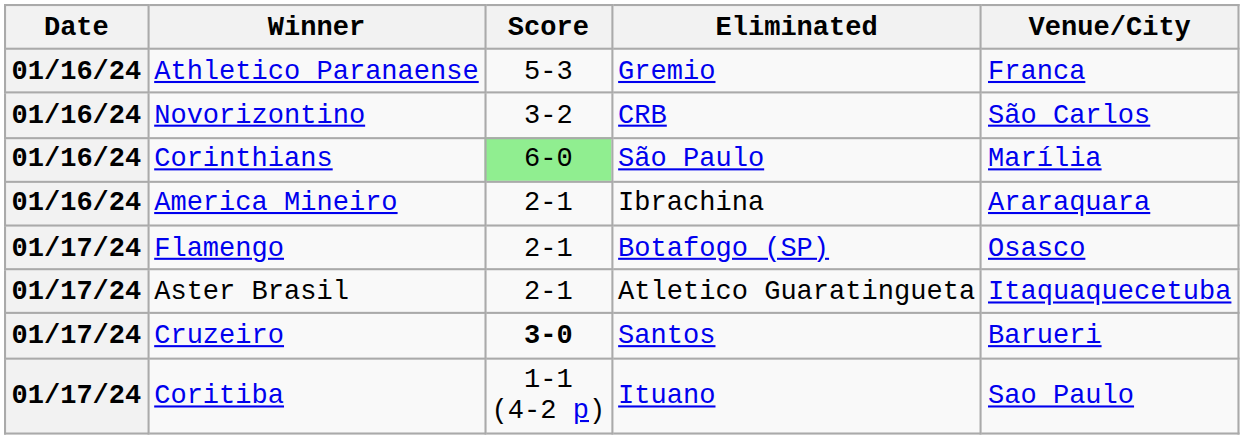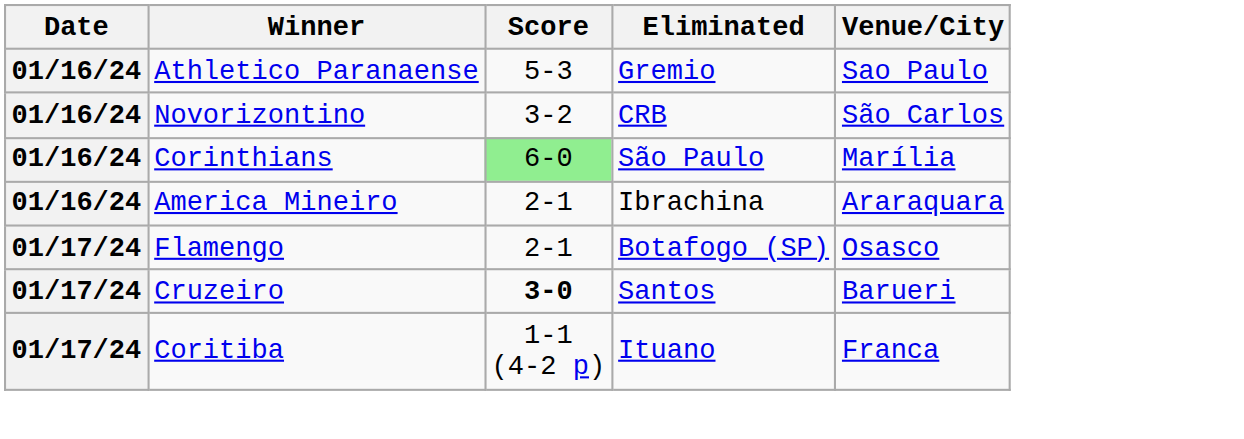Athletico Paranaense | Venue/City: Franca -> Sao Paulo
- row: 01/17/24 | Aster Brasil | 2-1 | Atletico Guaratingueta | Itaquaquecetuba
Coritiba | Venue/City: Sao Paulo -> Franca
